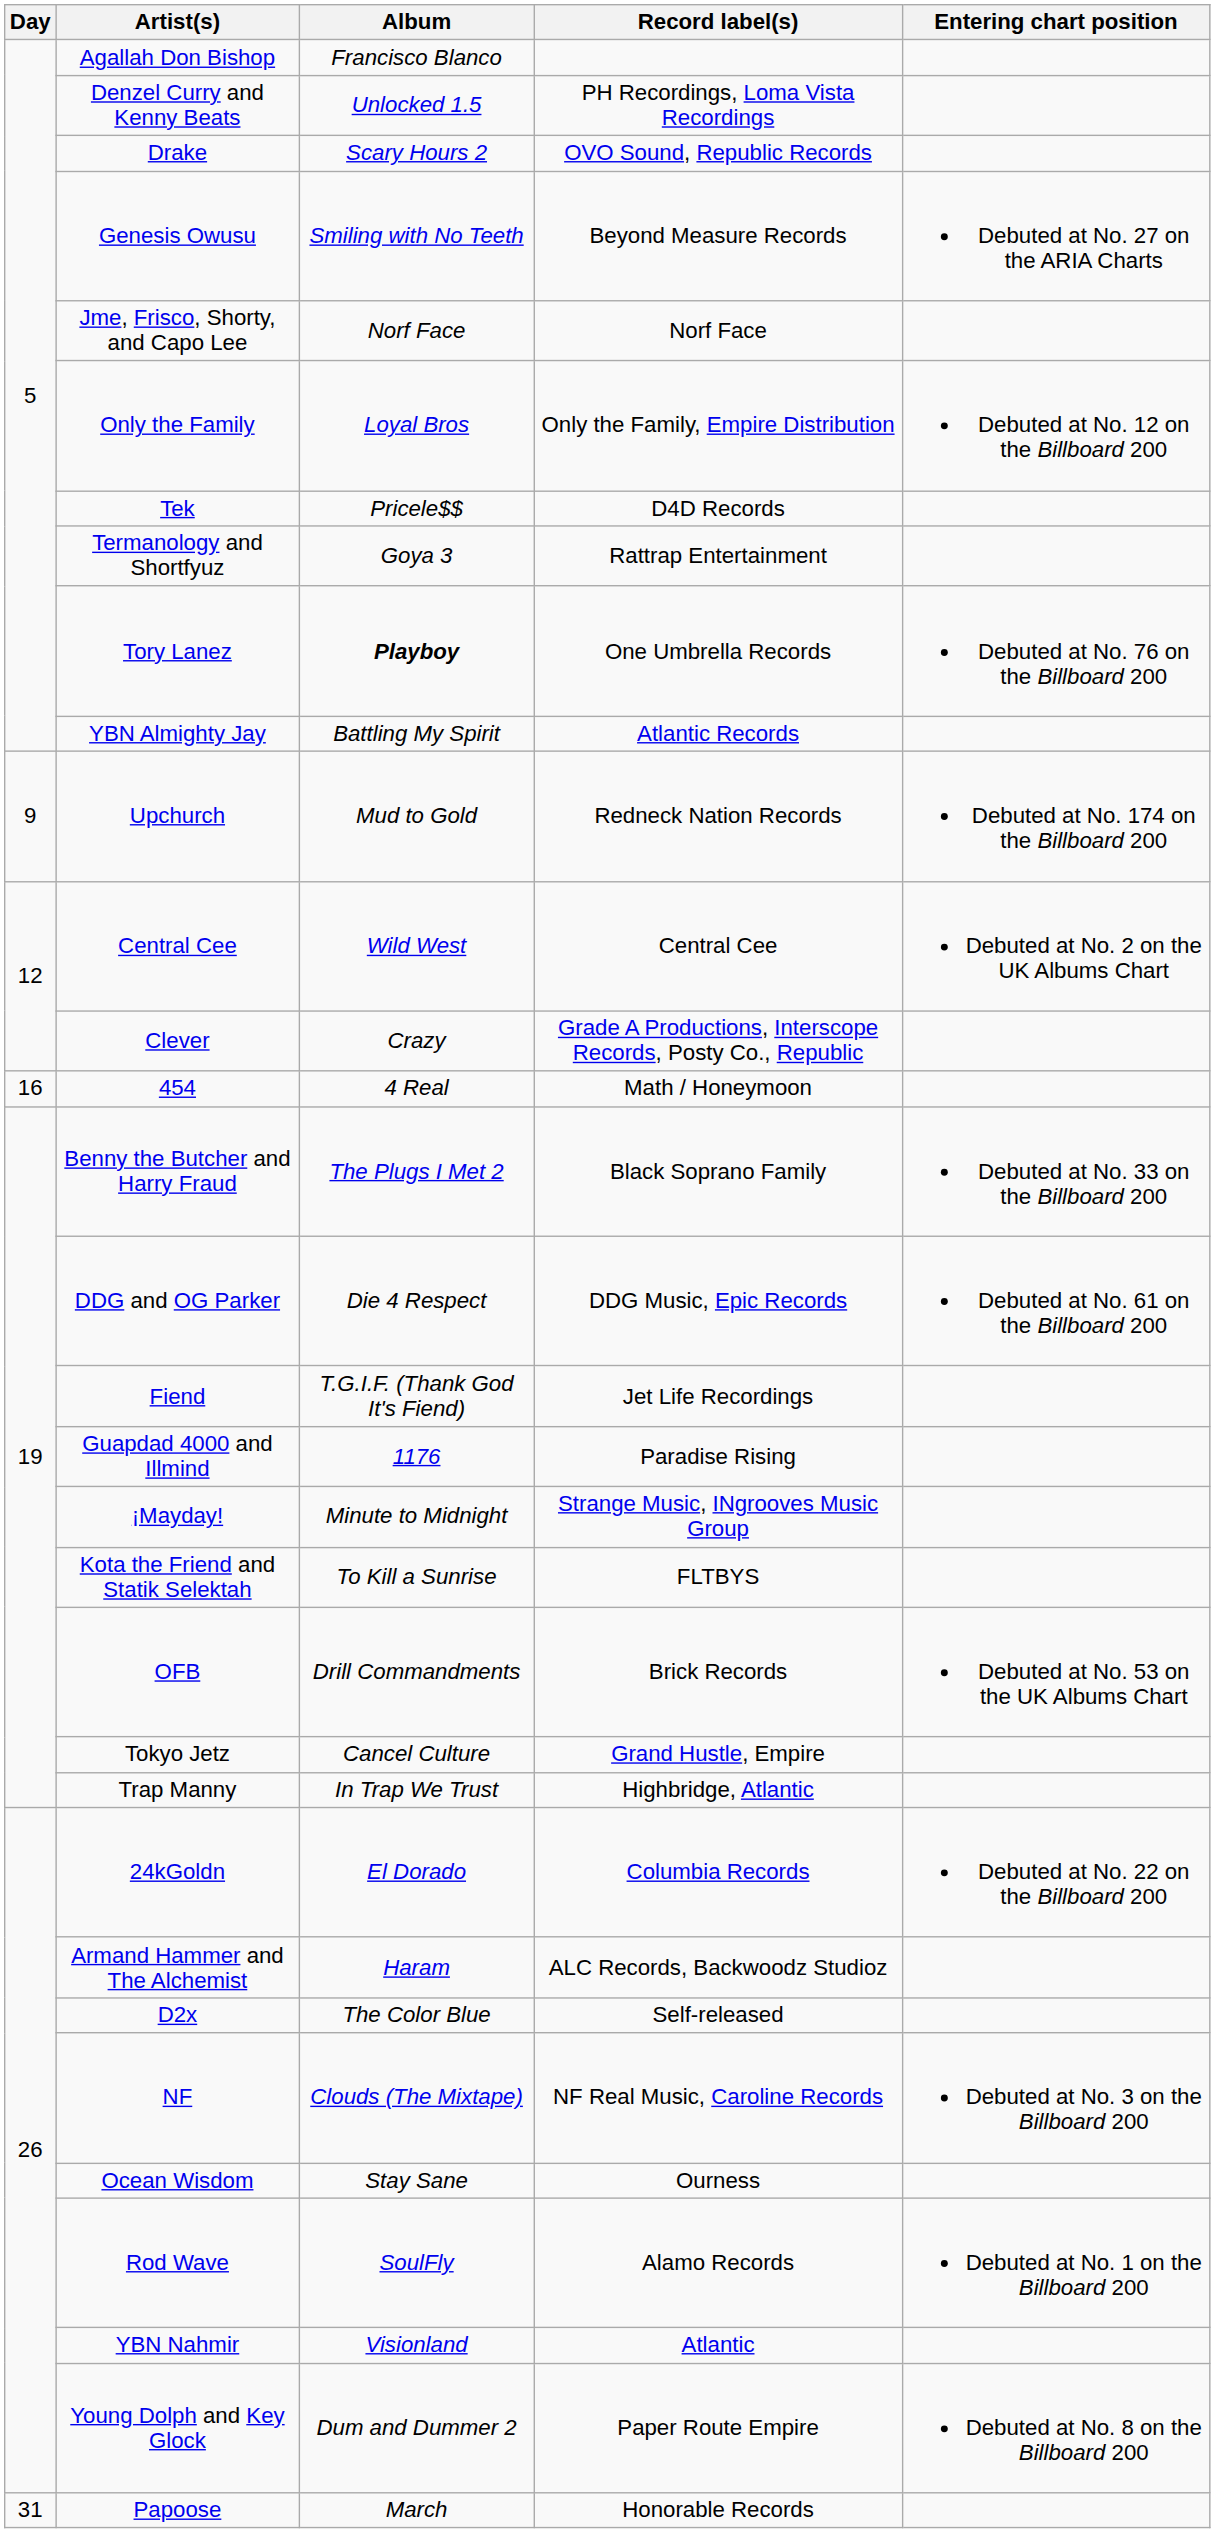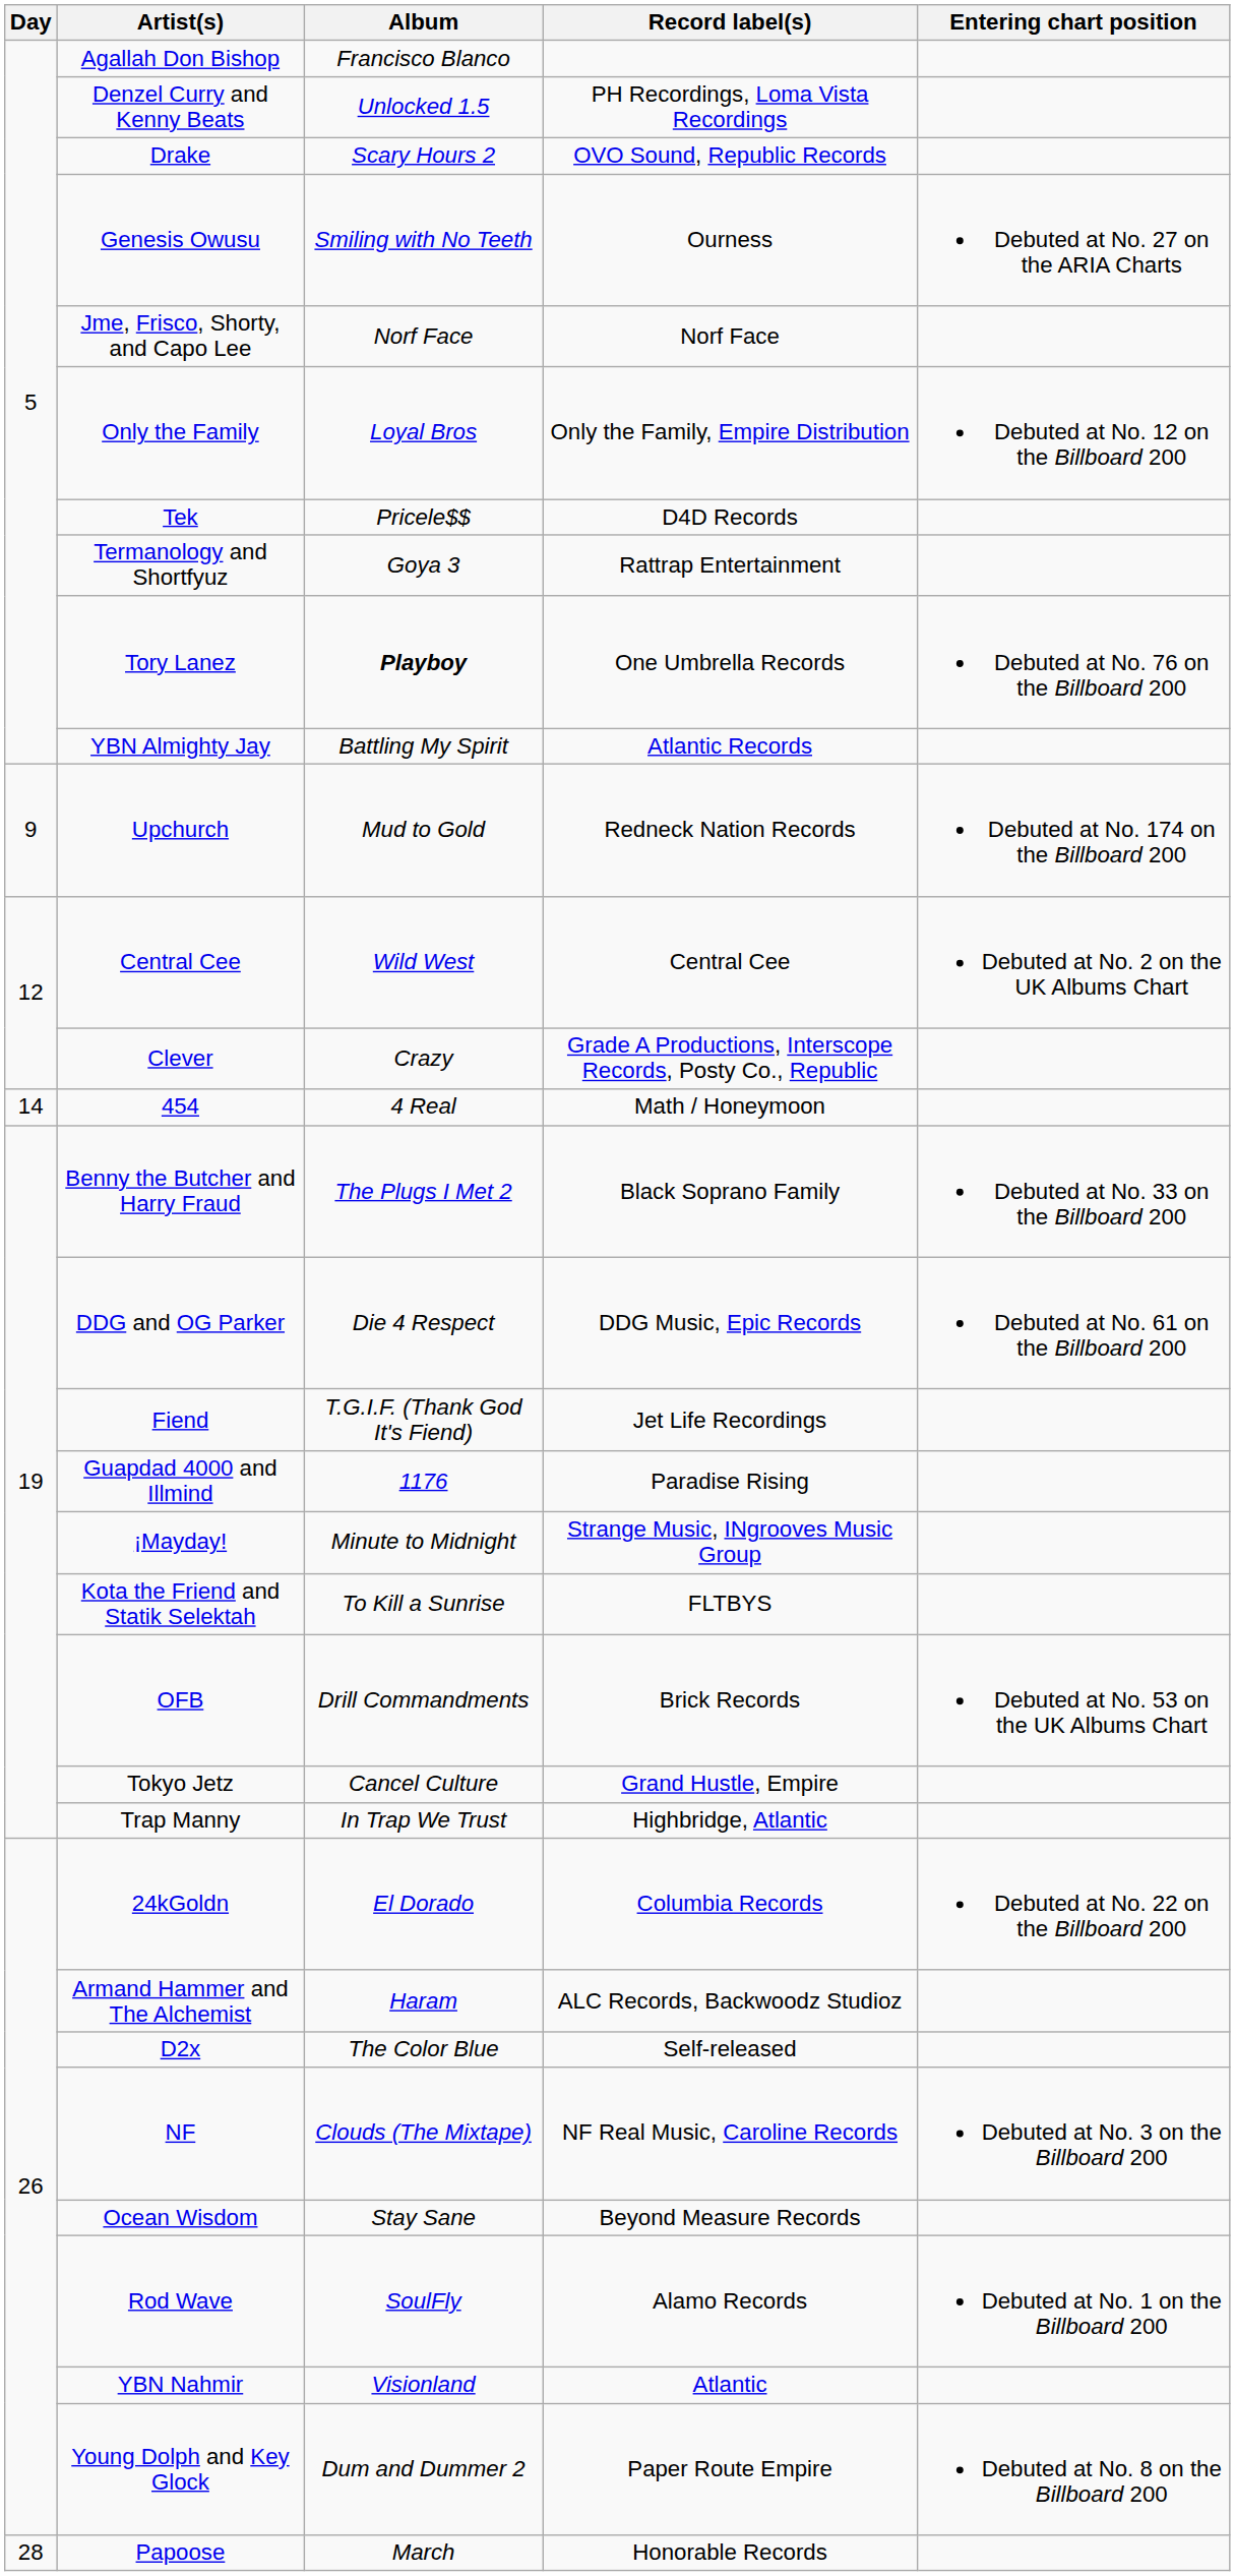Genesis Owusu | Record label(s): Beyond Measure Records -> Ourness
454 | Day: 16 -> 14
Ocean Wisdom | Record label(s): Ourness -> Beyond Measure Records
Papoose | Day: 31 -> 28
